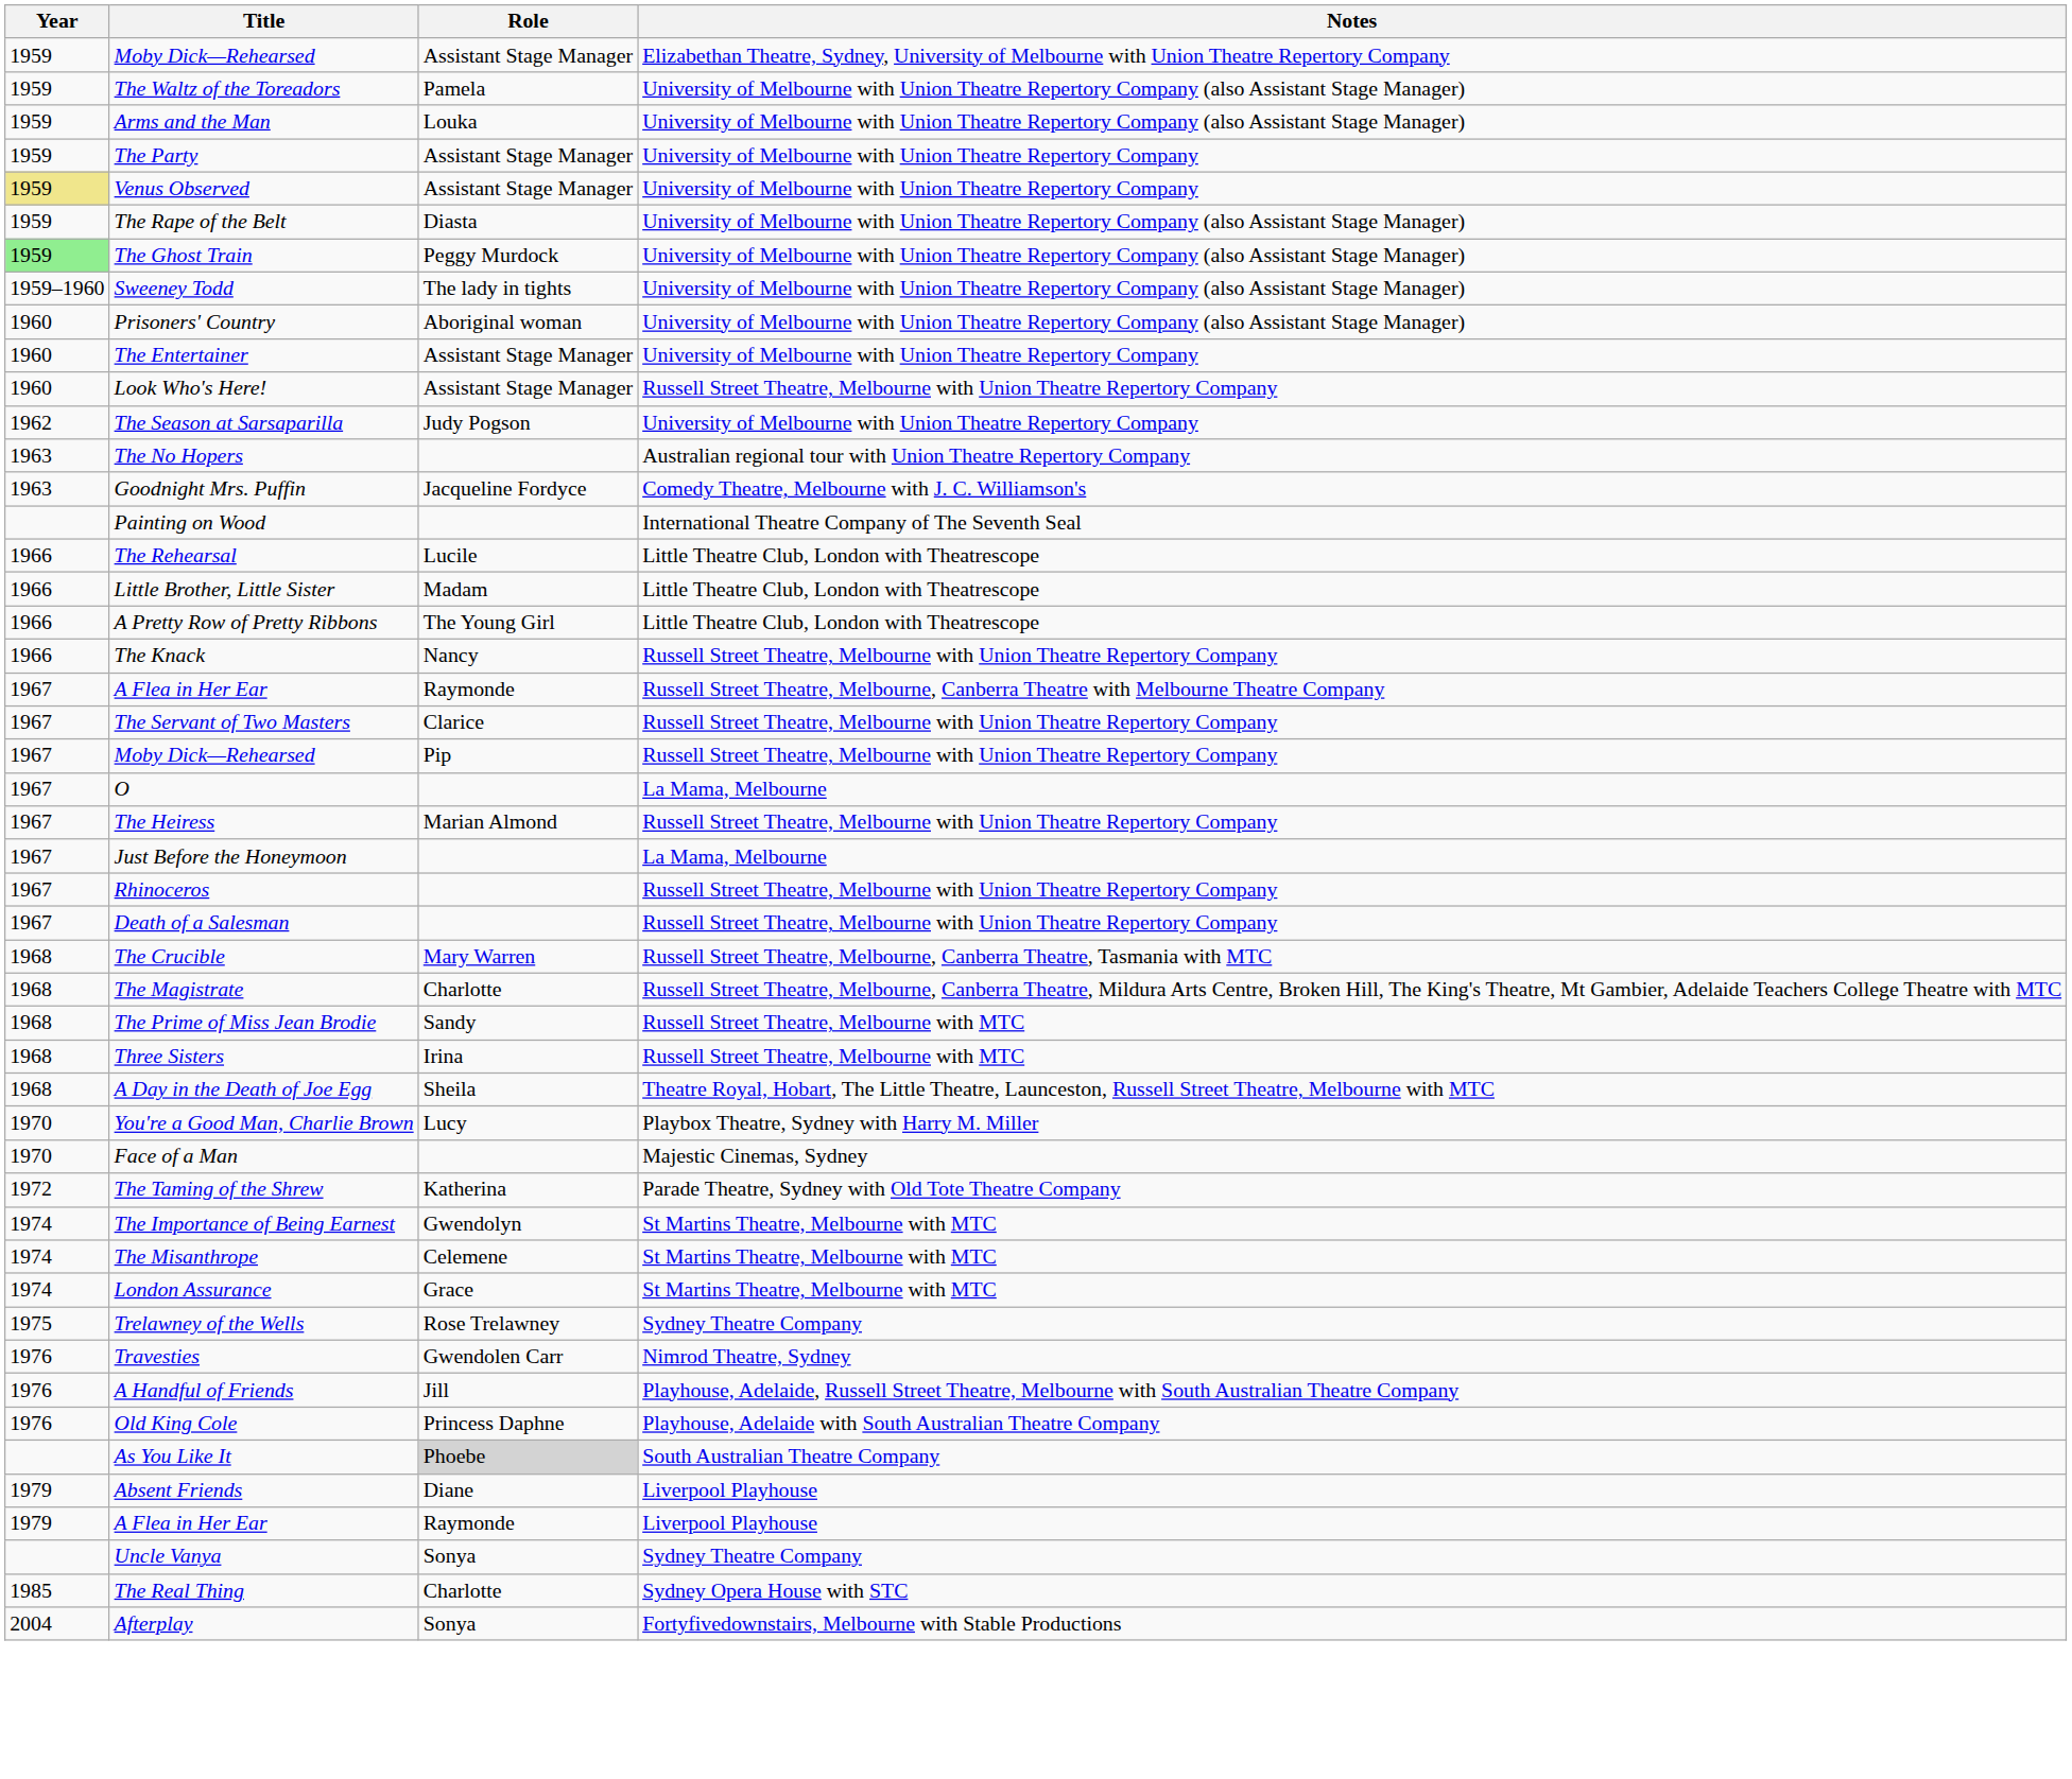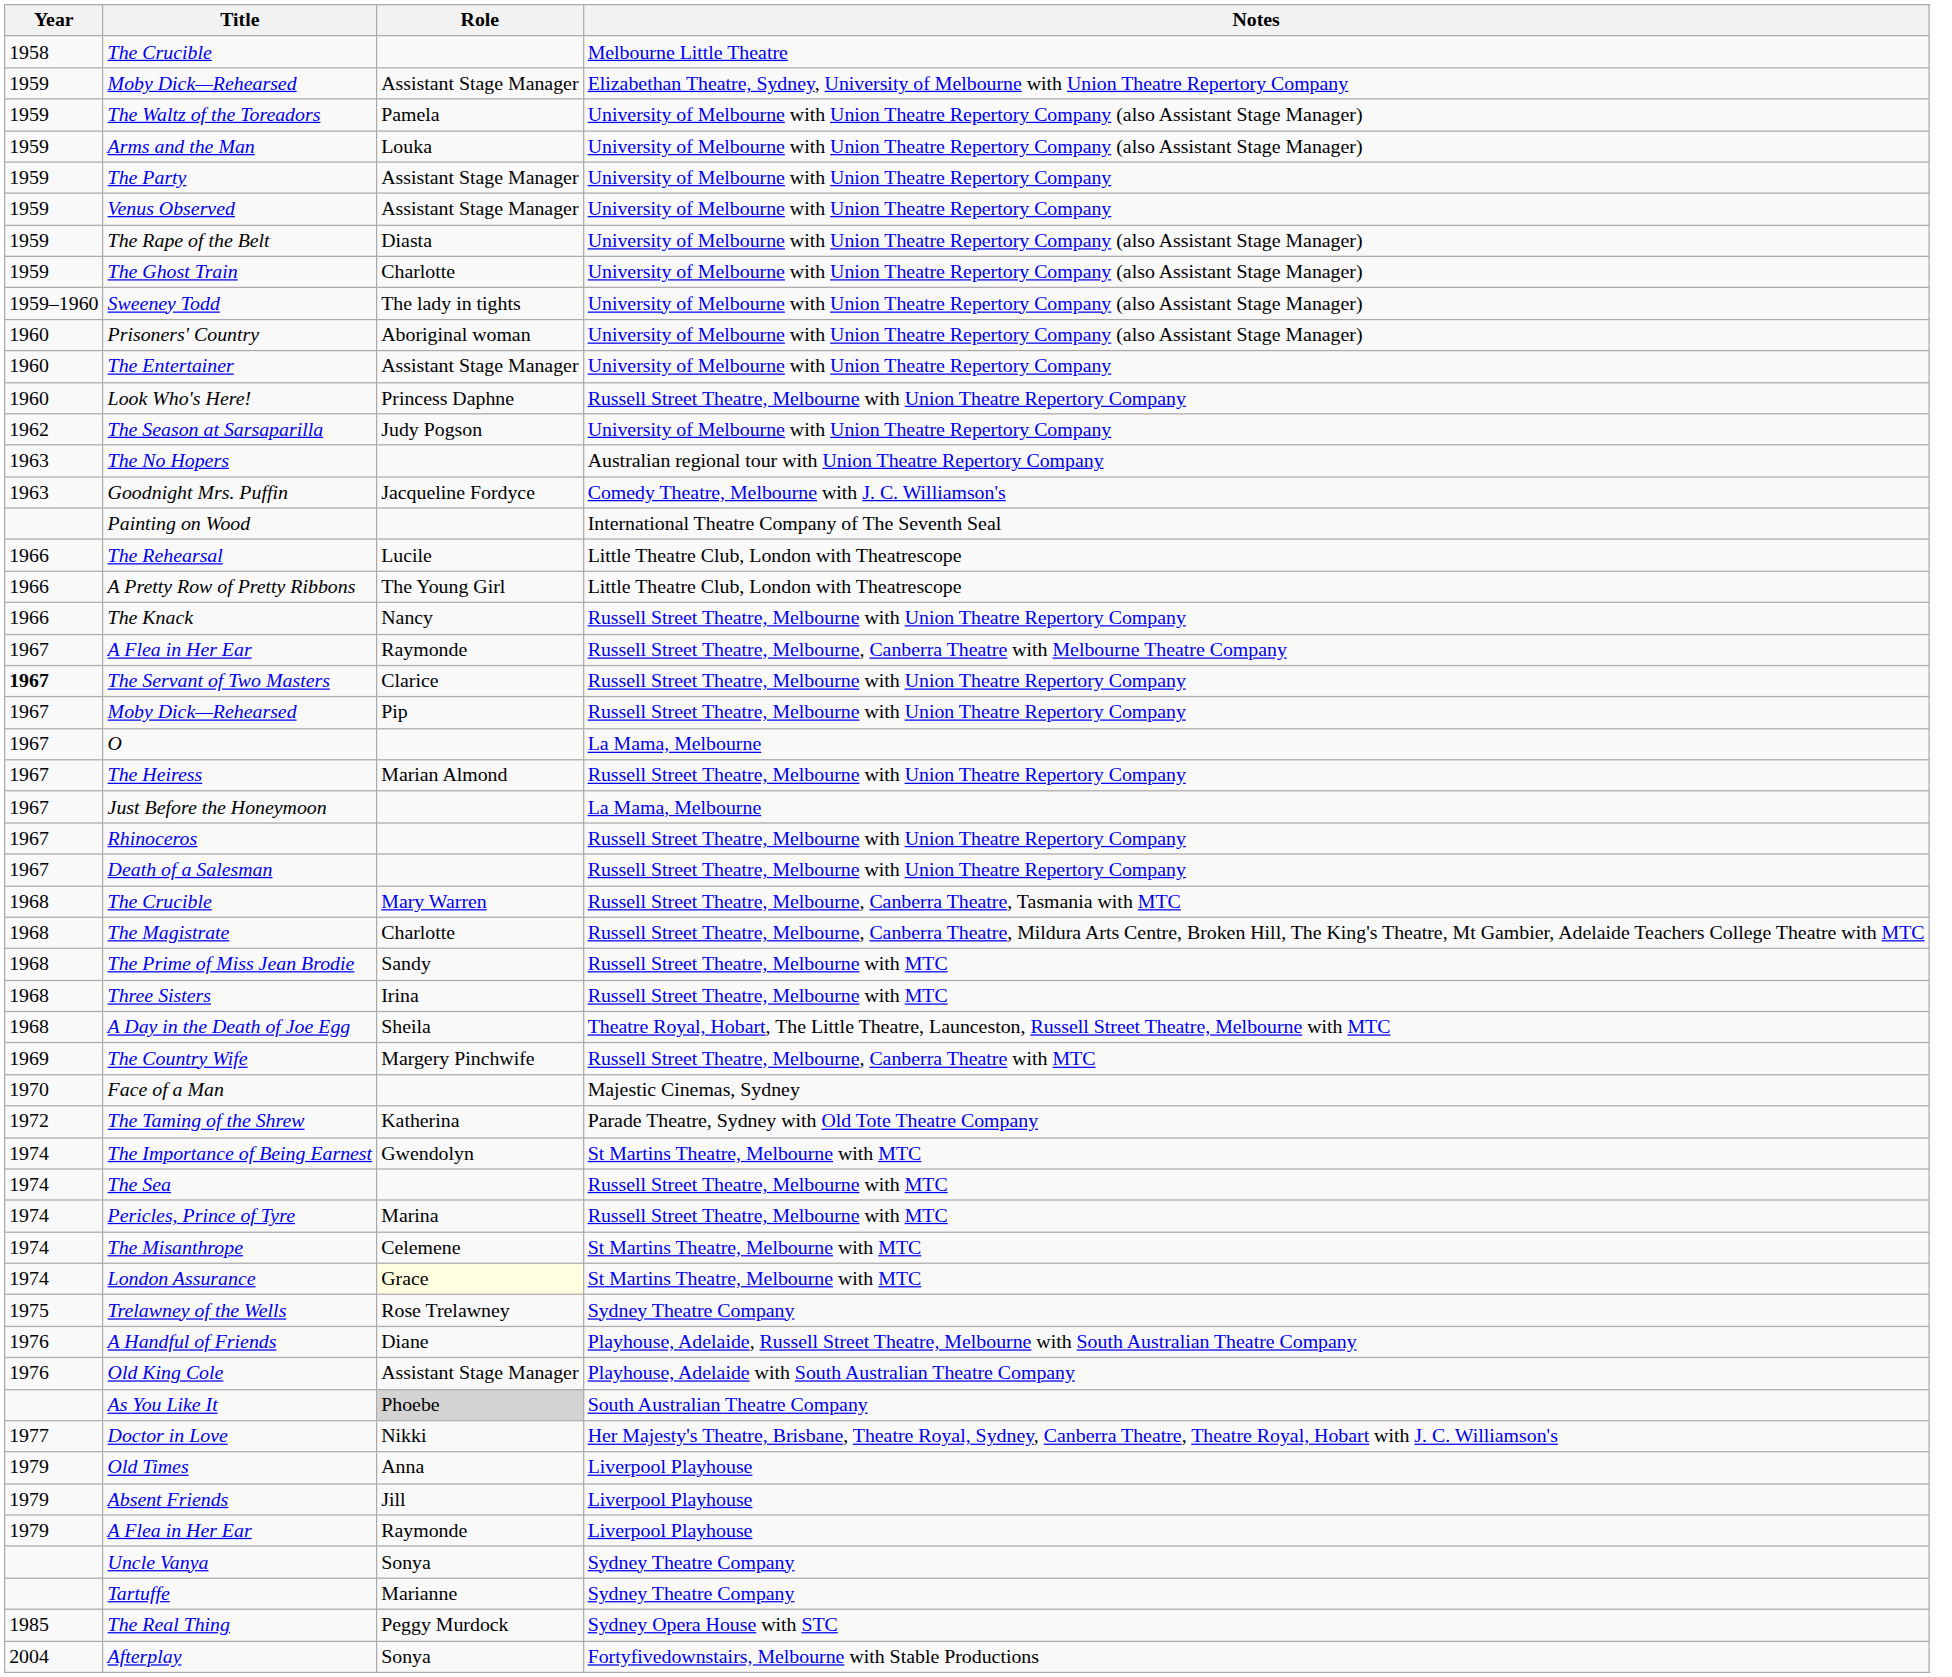+ row: 1958 | The Crucible | Melbourne Little Theatre
Venus Observed | Year: khaki background -> no background
The Ghost Train | Year: lightgreen background -> no background
The Ghost Train | Role: Peggy Murdock -> Charlotte
Look Who's Here! | Role: Assistant Stage Manager -> Princess Daphne
- row: 1966 | Little Brother, Little Sister | Madam | Little Theatre Club, London with Theatrescope
The Servant of Two Masters | Year: normal -> bold
+ row: 1969 | The Country Wife | Margery Pinchwife | Russell Street Theatre, Melbourne, Canberra Theatre with MTC
- row: 1970 | You're a Good Man, Charlie Brown | Lucy | Playbox Theatre, Sydney with Harry M. Miller
+ row: 1974 | The Sea | Russell Street Theatre, Melbourne with MTC
+ row: 1974 | Pericles, Prince of Tyre | Marina | Russell Street Theatre, Melbourne with MTC
London Assurance | Role: no background -> lightyellow background
- row: 1976 | Travesties | Gwendolen Carr | Nimrod Theatre, Sydney
A Handful of Friends | Role: Jill -> Diane
Old King Cole | Role: Princess Daphne -> Assistant Stage Manager
+ row: 1977 | Doctor in Love | Nikki | Her Majesty's Theatre, Brisbane, Theatre Royal, Sydney, Canberra Theatre, Theatre Royal, Hobart with J. C. Williamson's
+ row: 1979 | Old Times | Anna | Liverpool Playhouse
Absent Friends | Role: Diane -> Jill
+ row: Tartuffe | Marianne | Sydney Theatre Company
The Real Thing | Role: Charlotte -> Peggy Murdock
